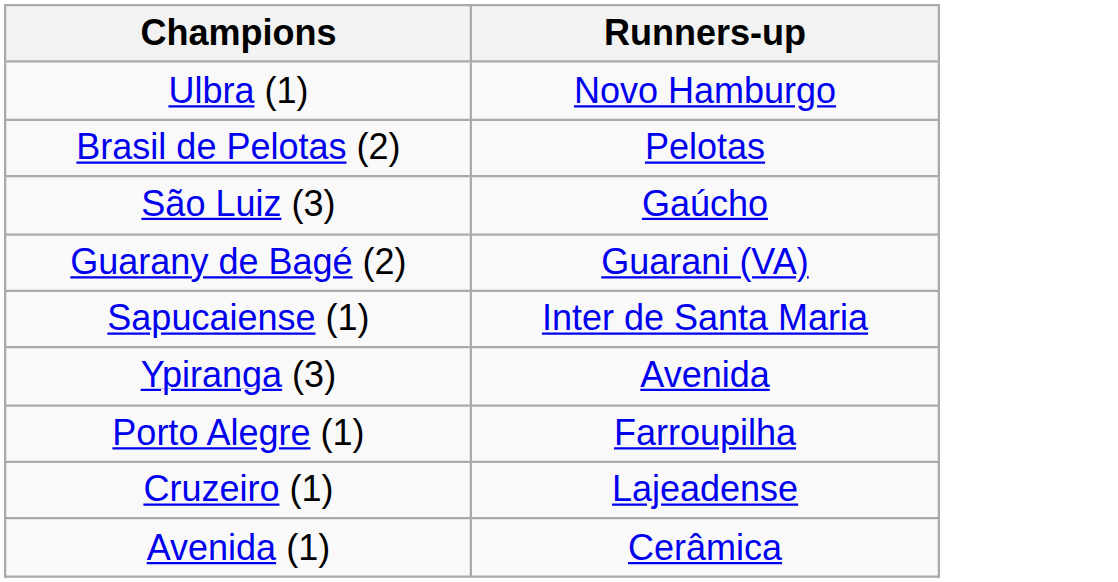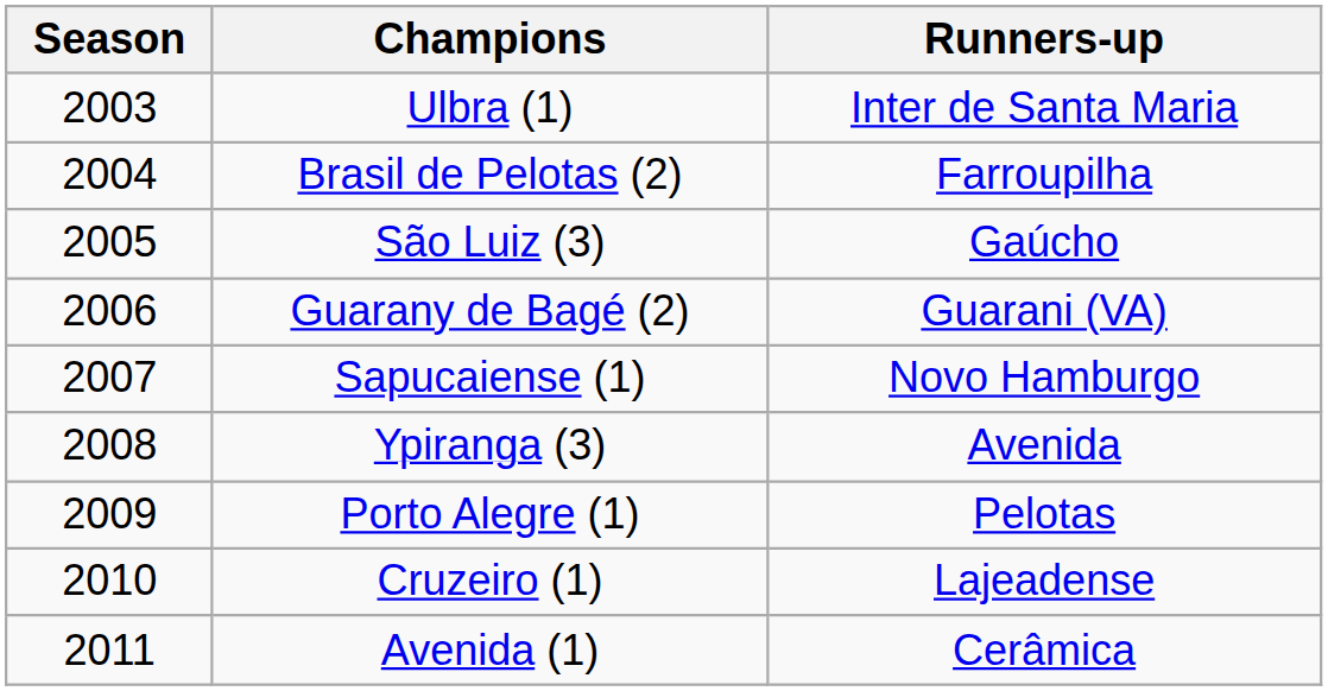+ column: Season | 2003 | 2004 | 2005 | 2006 | 2007 | 2008 | 2009 | 2010 | 2011
Ulbra (1) | Runners-up: Novo Hamburgo -> Inter de Santa Maria
Brasil de Pelotas (2) | Runners-up: Pelotas -> Farroupilha
Sapucaiense (1) | Runners-up: Inter de Santa Maria -> Novo Hamburgo
Porto Alegre (1) | Runners-up: Farroupilha -> Pelotas
